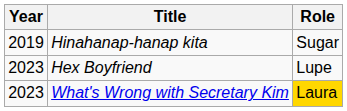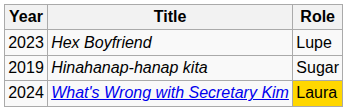rows swapped: Hinahanap-hanap kita <-> Hex Boyfriend
What's Wrong with Secretary Kim | Year: 2023 -> 2024
